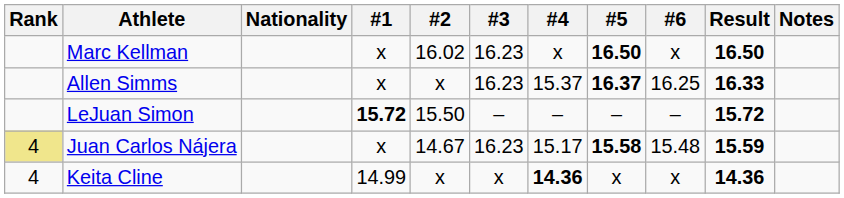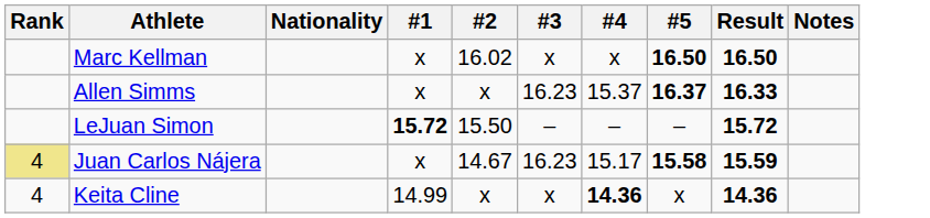- column: #6 | x | 16.25 | – | 15.48 | x
Marc Kellman | #3: 16.23 -> x
